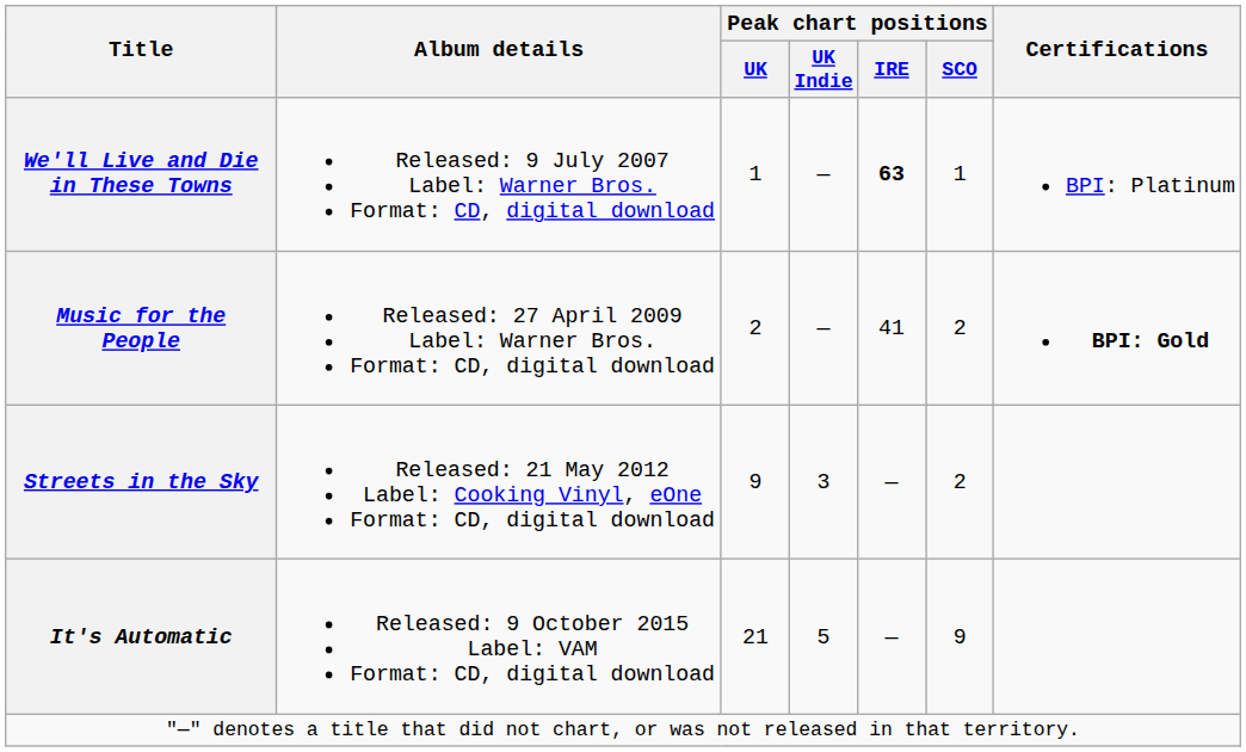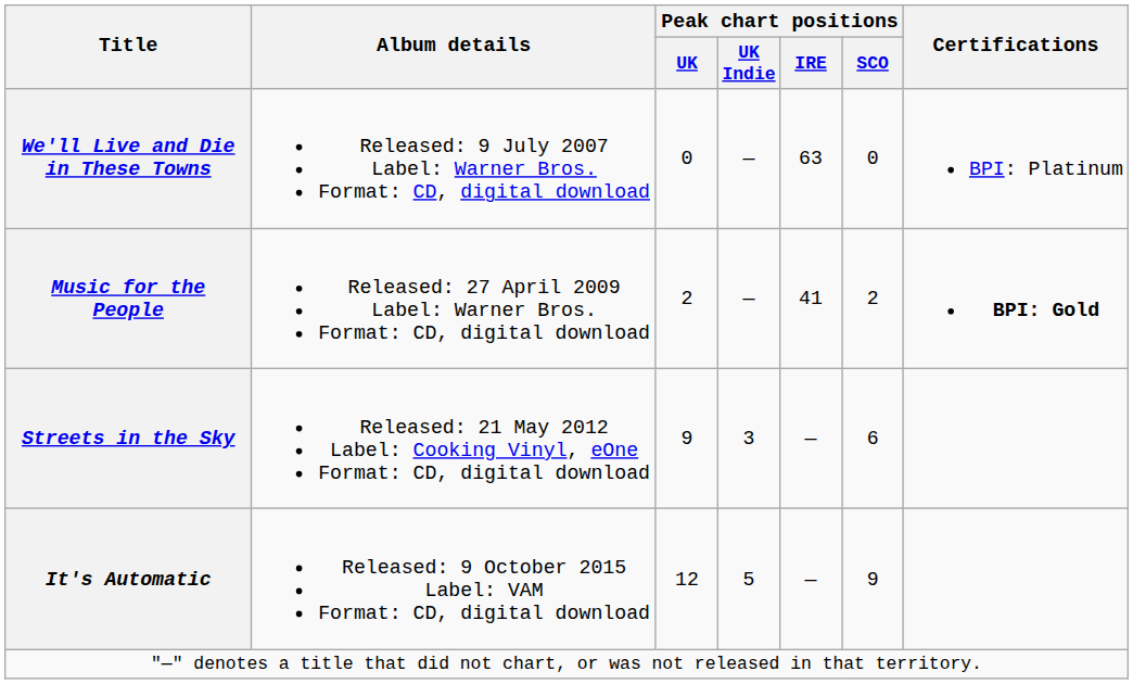We'll Live and Die in These Towns | Peak chart positions / UK: 1 -> 0
We'll Live and Die in These Towns | Peak chart positions / IRE: bold -> normal
We'll Live and Die in These Towns | Peak chart positions / SCO: 1 -> 0
Streets in the Sky | Peak chart positions / SCO: 2 -> 6
It's Automatic | Peak chart positions / UK: 21 -> 12
